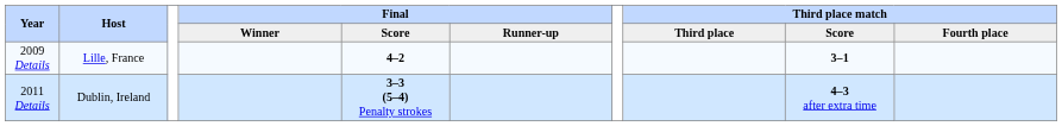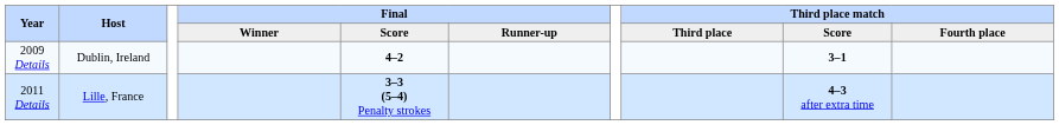2009 Details | Host: Lille, France -> Dublin, Ireland
2011 Details | Host: Dublin, Ireland -> Lille, France
